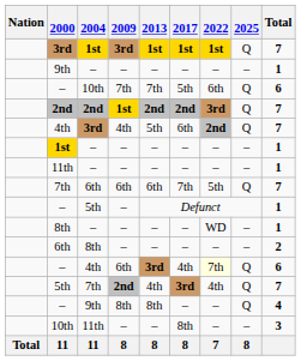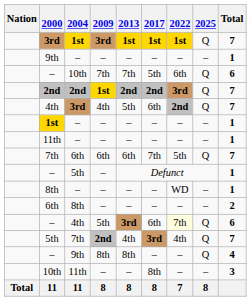– / 4th | 2009: 6th -> 5th
– / 4th | 2017: 4th -> 6th
